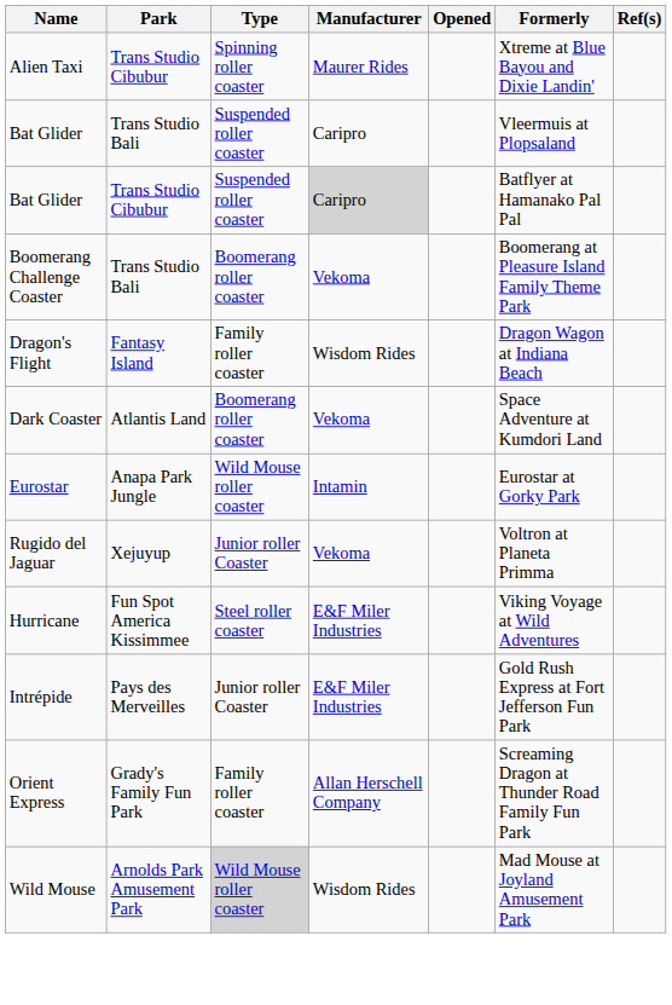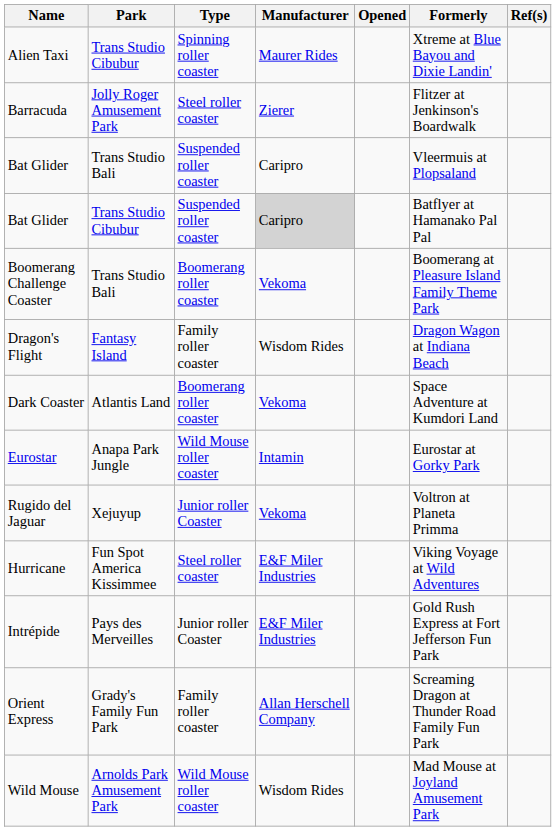+ row: Barracuda | Jolly Roger Amusement Park | Steel roller coaster | Zierer | Flitzer at Jenkinson's Boardwalk
Wild Mouse | Type: lightgrey background -> no background
